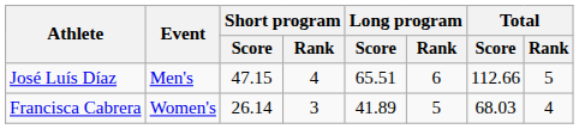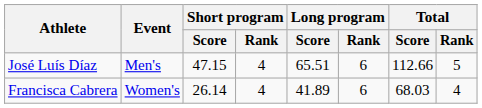Francisca Cabrera | Short program / Rank: 3 -> 4
Francisca Cabrera | Long program / Rank: 5 -> 6
